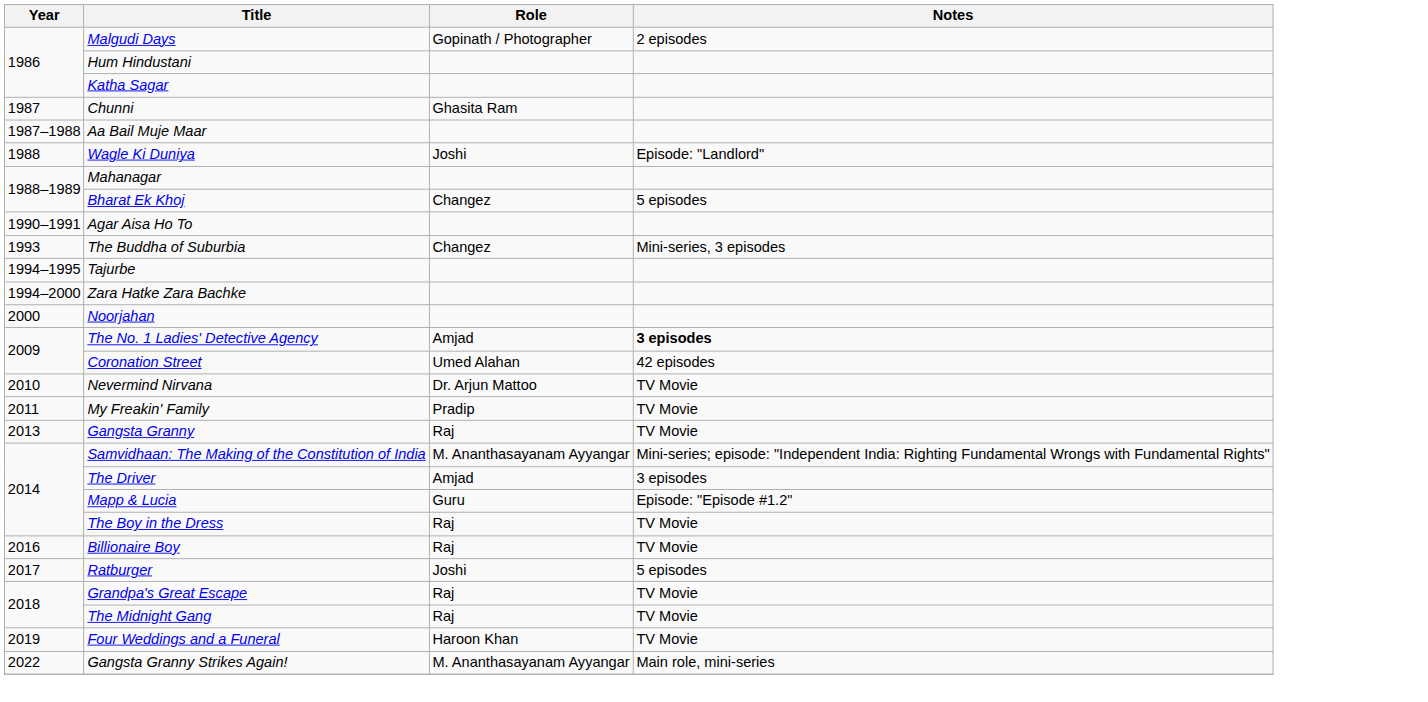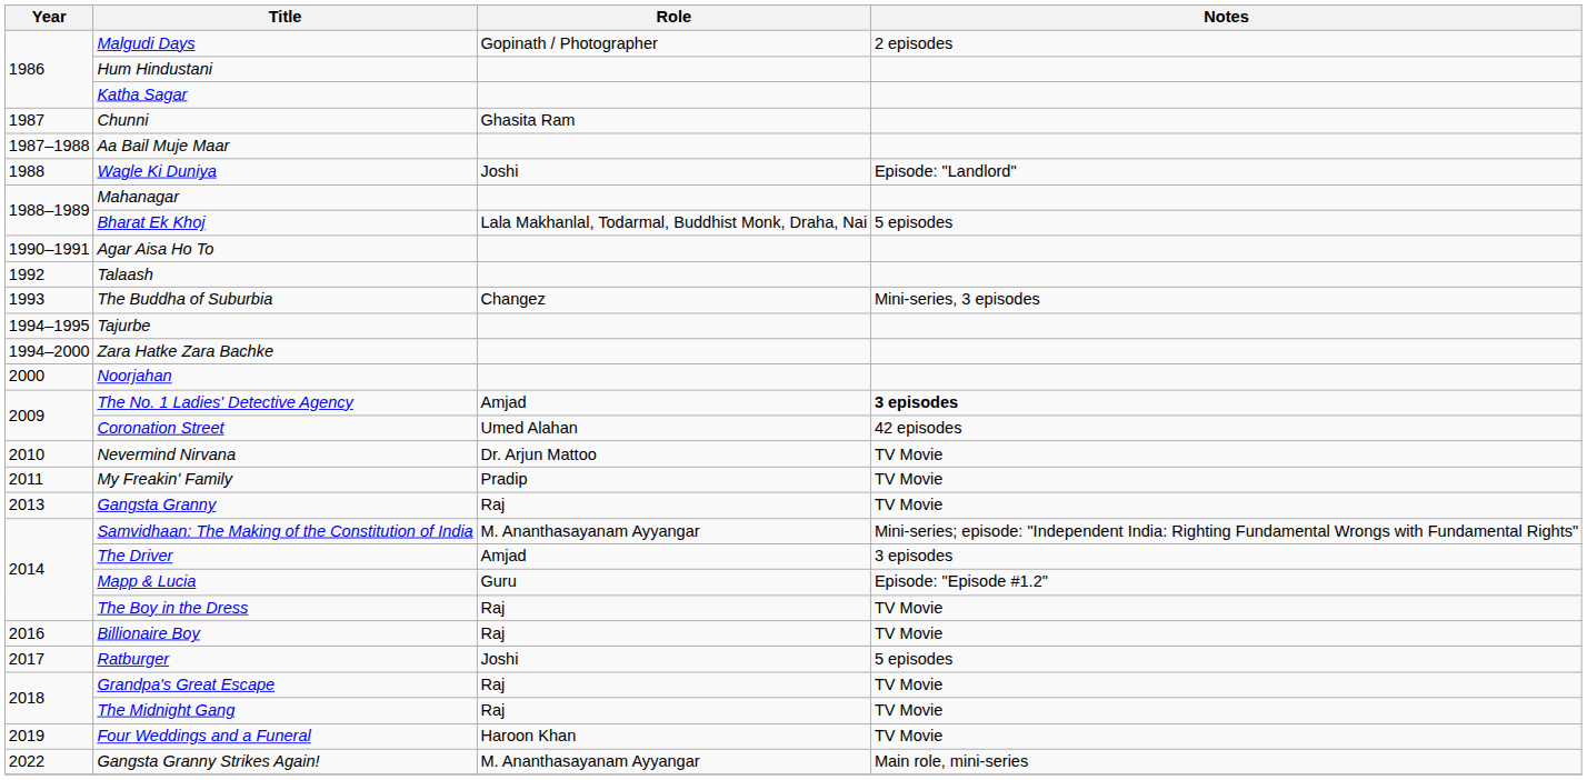Bharat Ek Khoj | Role: Changez -> Lala Makhanlal, Todarmal, Buddhist Monk, Draha, Nai
+ row: 1992 | Talaash
